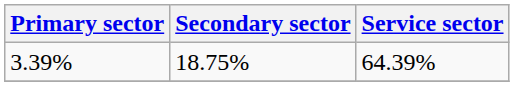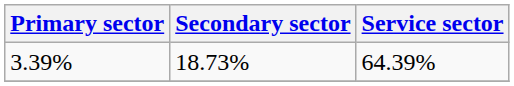3.39% | Secondary sector: 18.75% -> 18.73%
